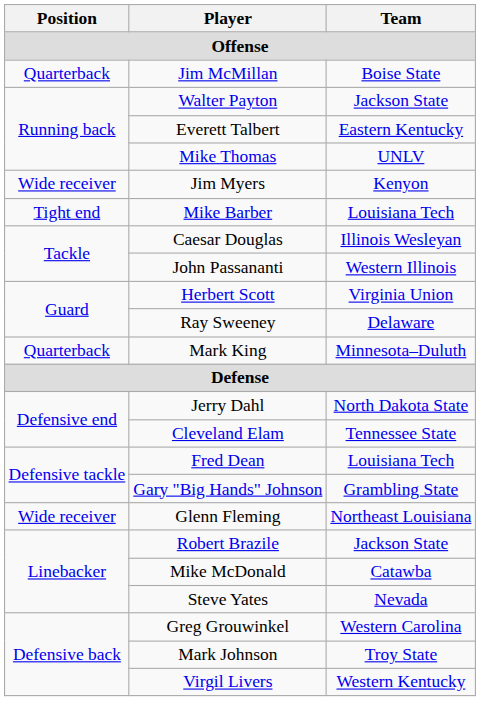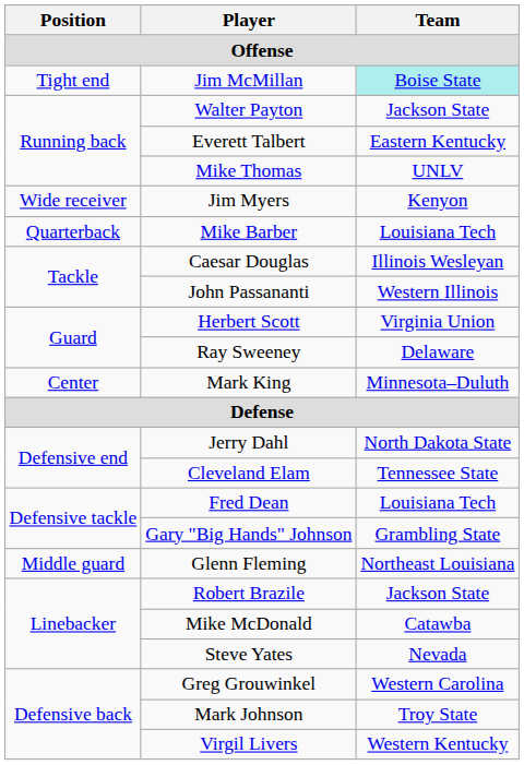Jim McMillan | Position: Quarterback -> Tight end
Jim McMillan | Team: no background -> paleturquoise background
Mike Barber | Position: Tight end -> Quarterback
Mark King | Position: Quarterback -> Center
Glenn Fleming | Position: Wide receiver -> Middle guard
